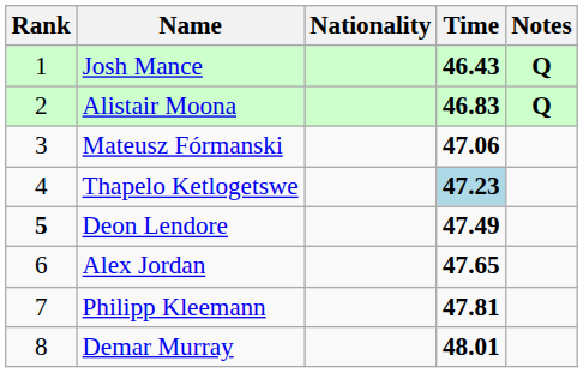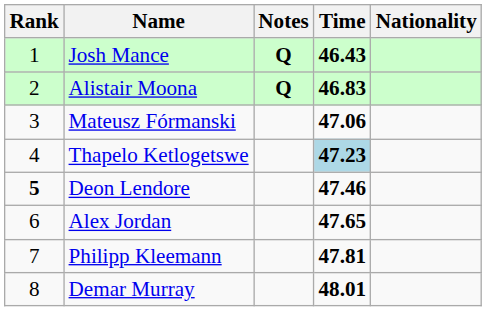columns swapped: Nationality <-> Notes
Deon Lendore | Time: 47.49 -> 47.46
